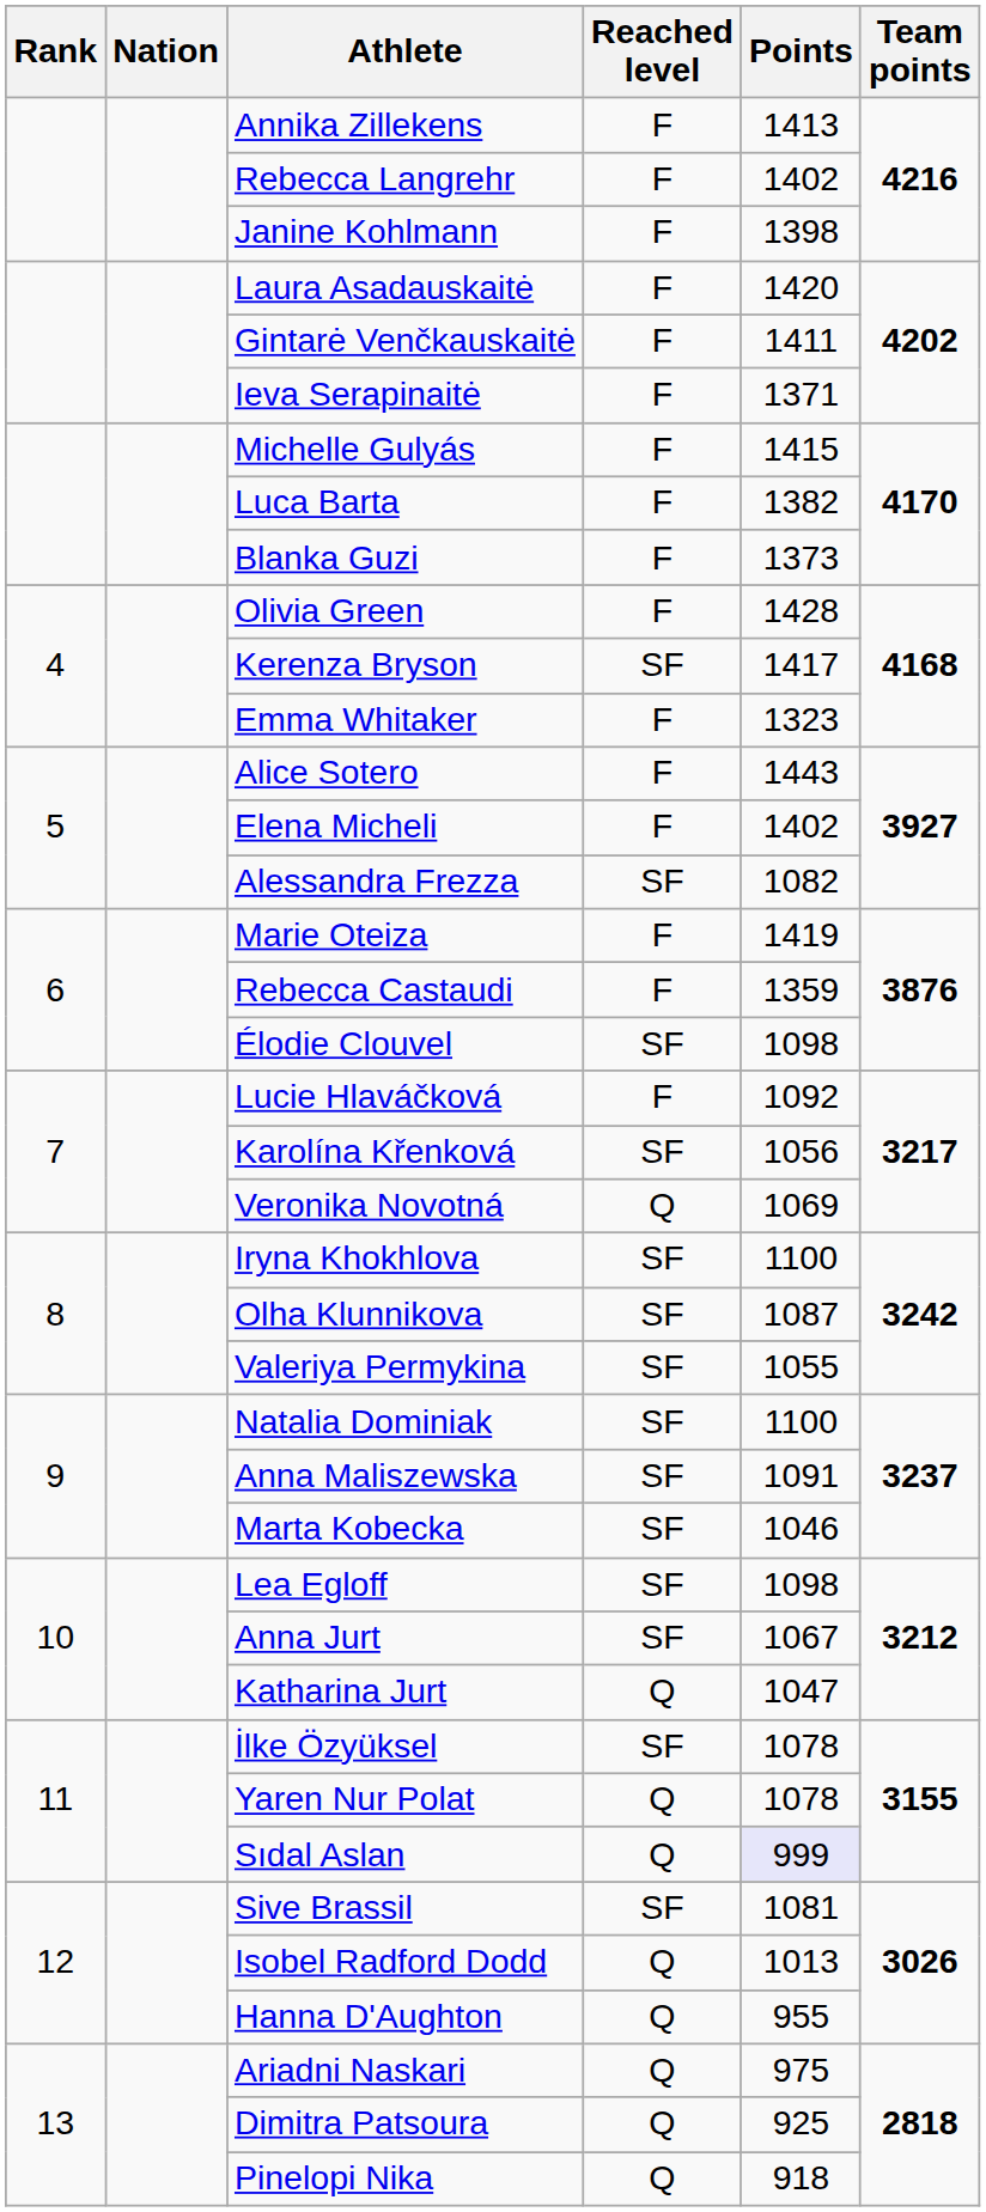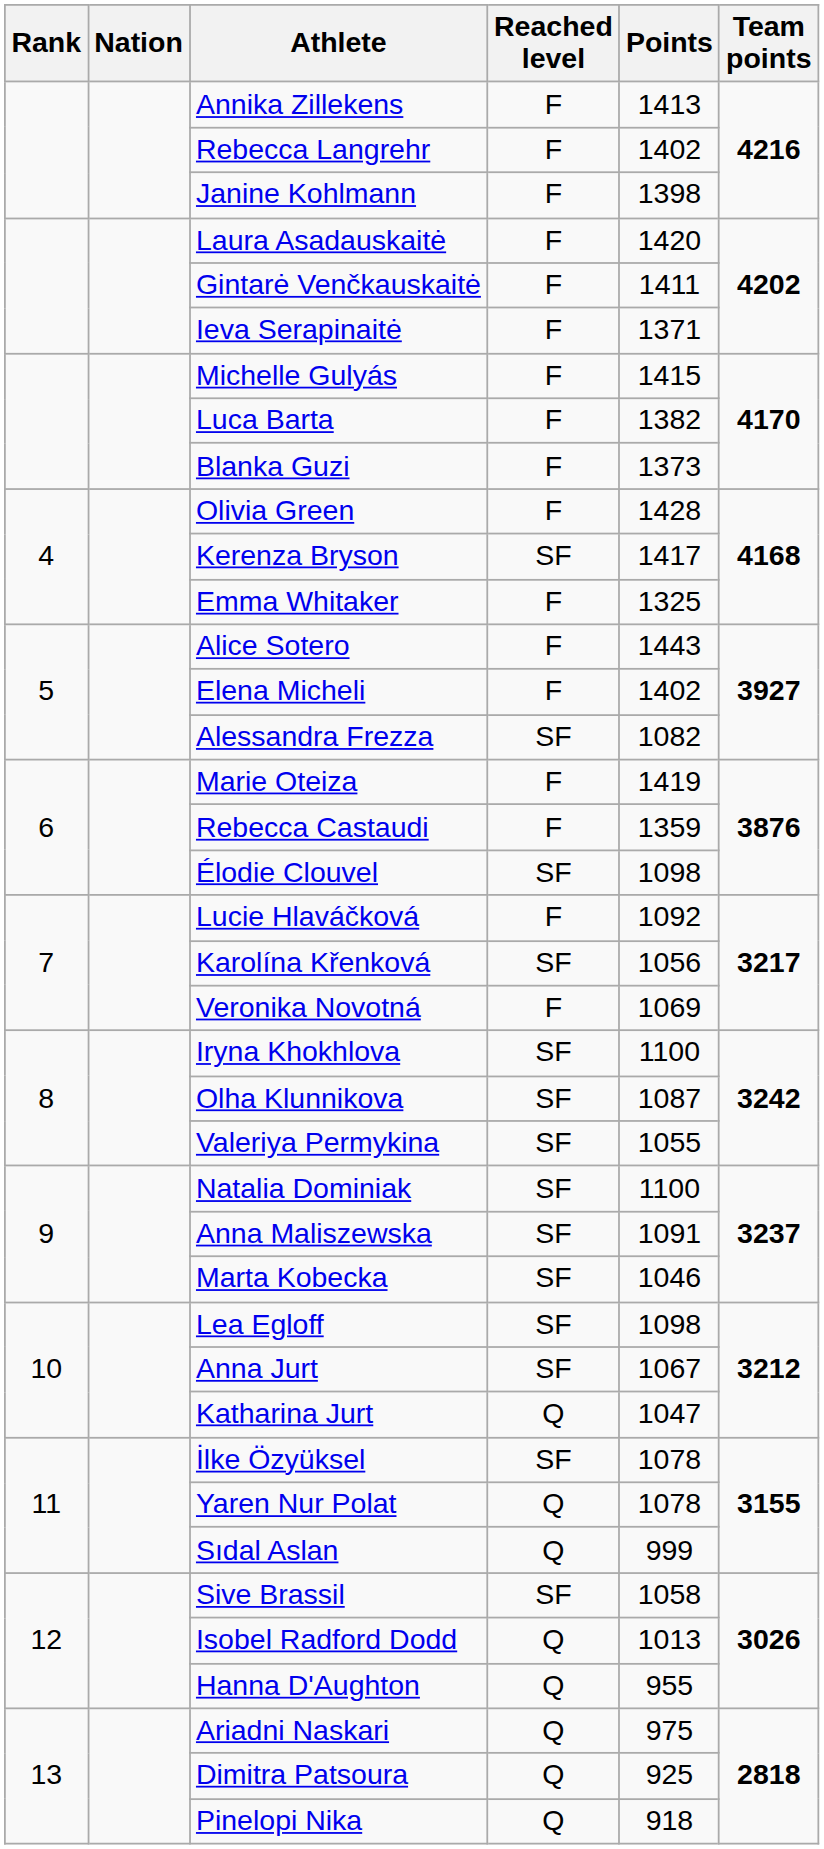Emma Whitaker | Points: 1323 -> 1325
Veronika Novotná | Reached level: Q -> F
Sıdal Aslan | Points: lavender background -> no background
Sive Brassil | Points: 1081 -> 1058
